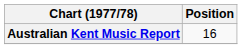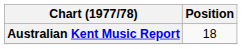Australian Kent Music Report | Position: 16 -> 18
